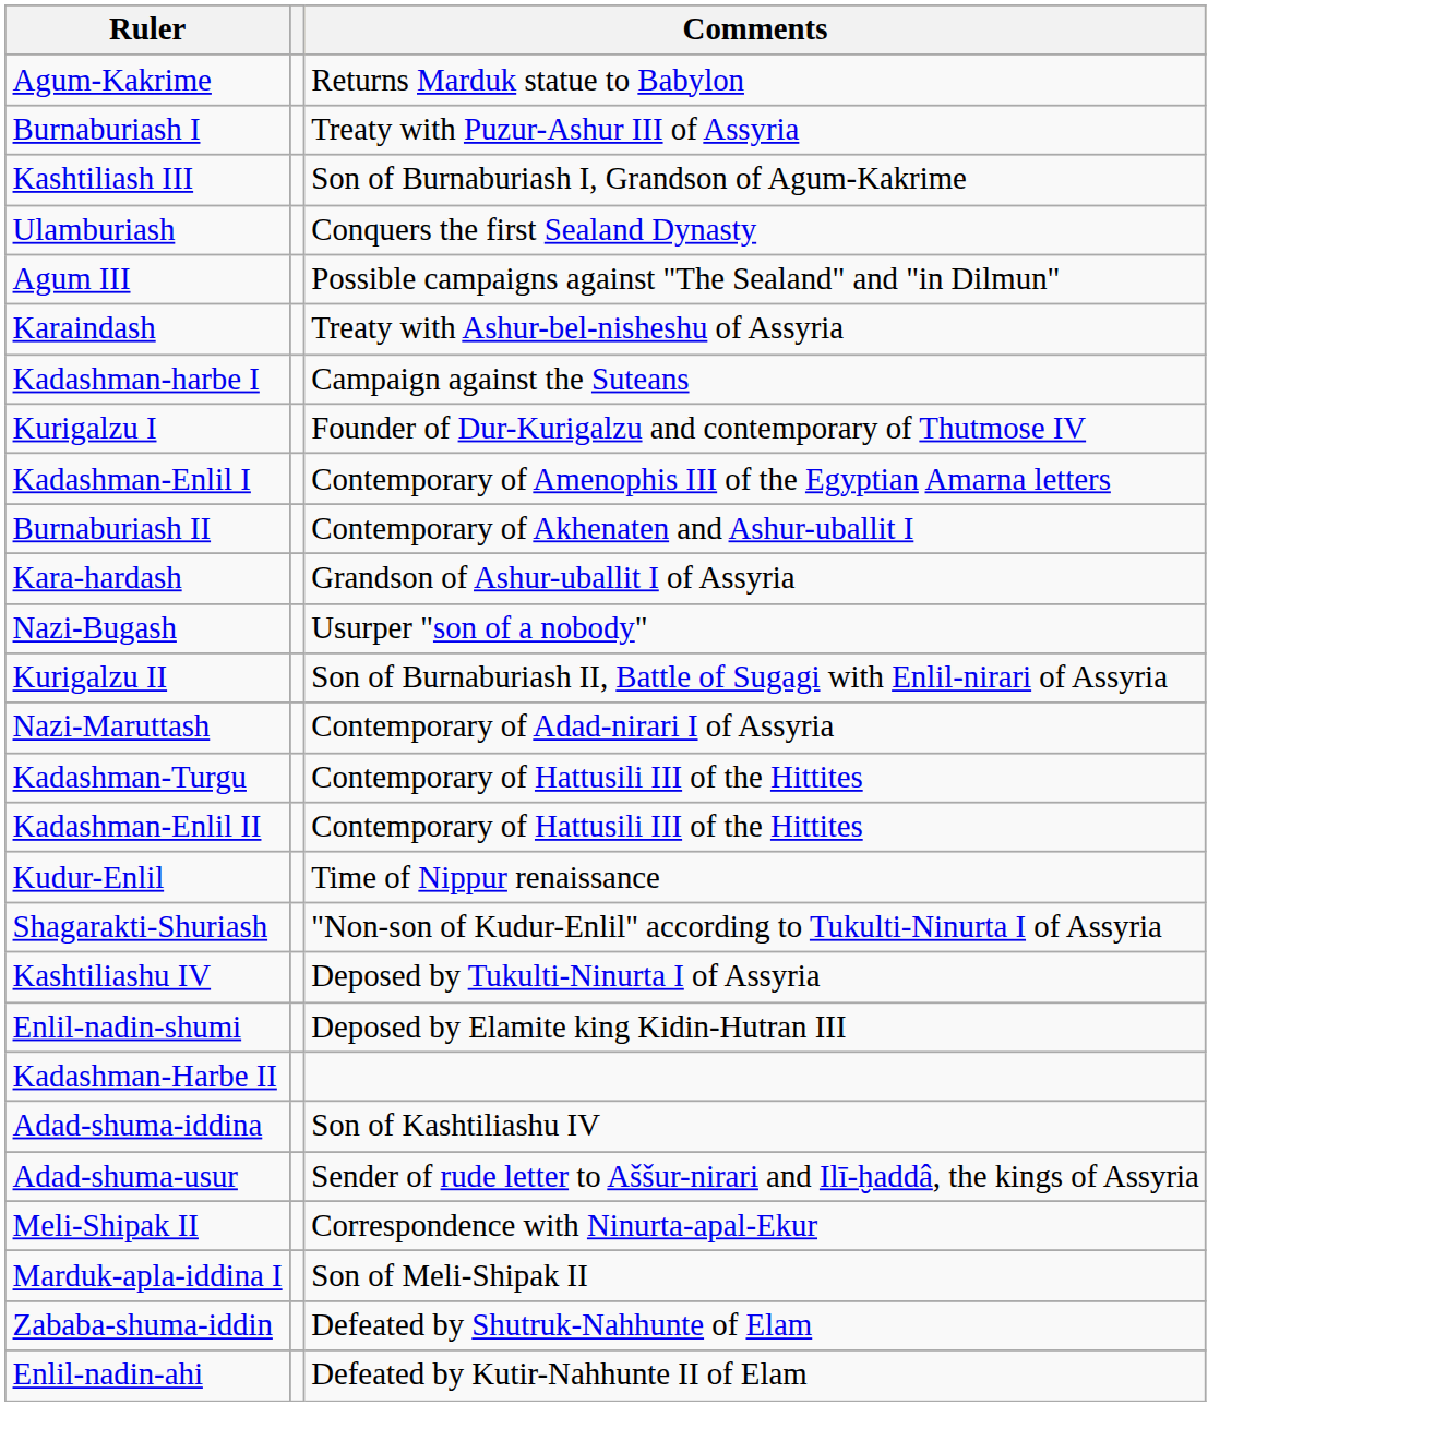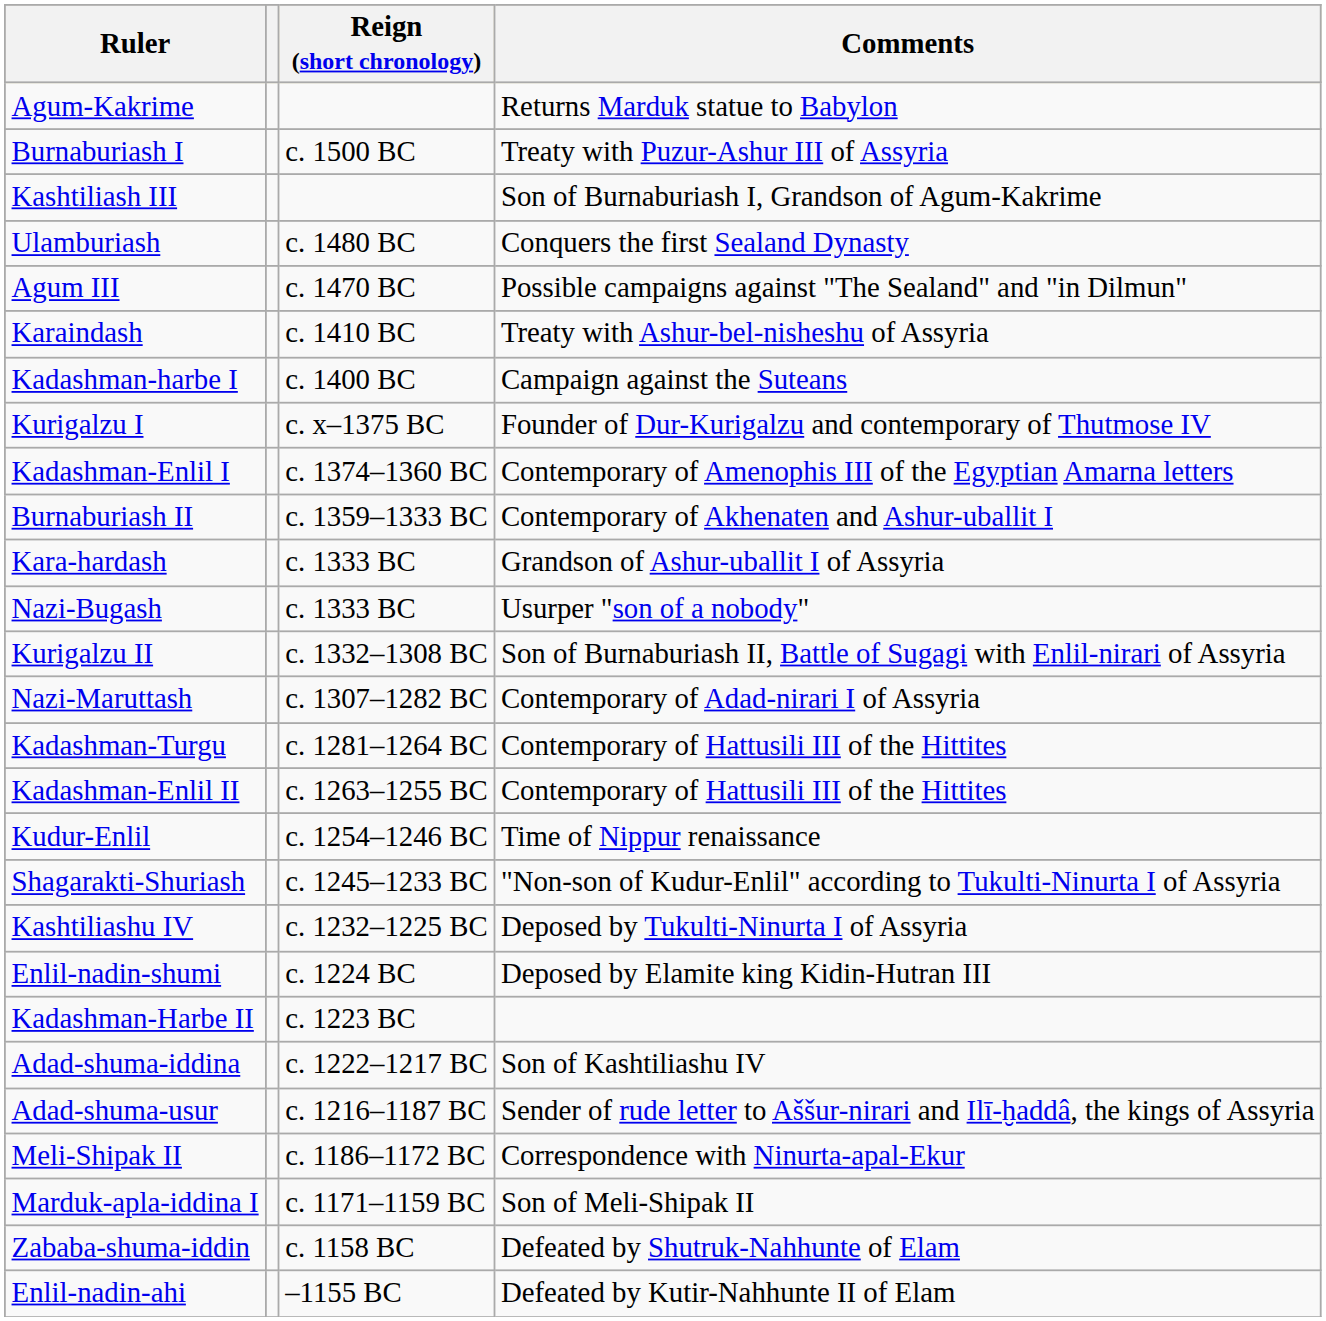+ column: Reign (short chronology) | c. 1500 BC | c. 1480 BC | c. 1470 BC | c. 1410 BC | c. 1400 BC | c. x–1375 BC | c. 1374–1360 BC | c. 1359–1333 BC | c. 1333 BC | c. 1333 BC | c. 1332–1308 BC | c. 1307–1282 BC | c. 1281–1264 BC | c. 1263–1255 BC | c. 1254–1246 BC | c. 1245–1233 BC | c. 1232–1225 BC | c. 1224 BC | c. 1223 BC | c. 1222–1217 BC | c. 1216–1187 BC | c. 1186–1172 BC | c. 1171–1159 BC | c. 1158 BC | –1155 BC
